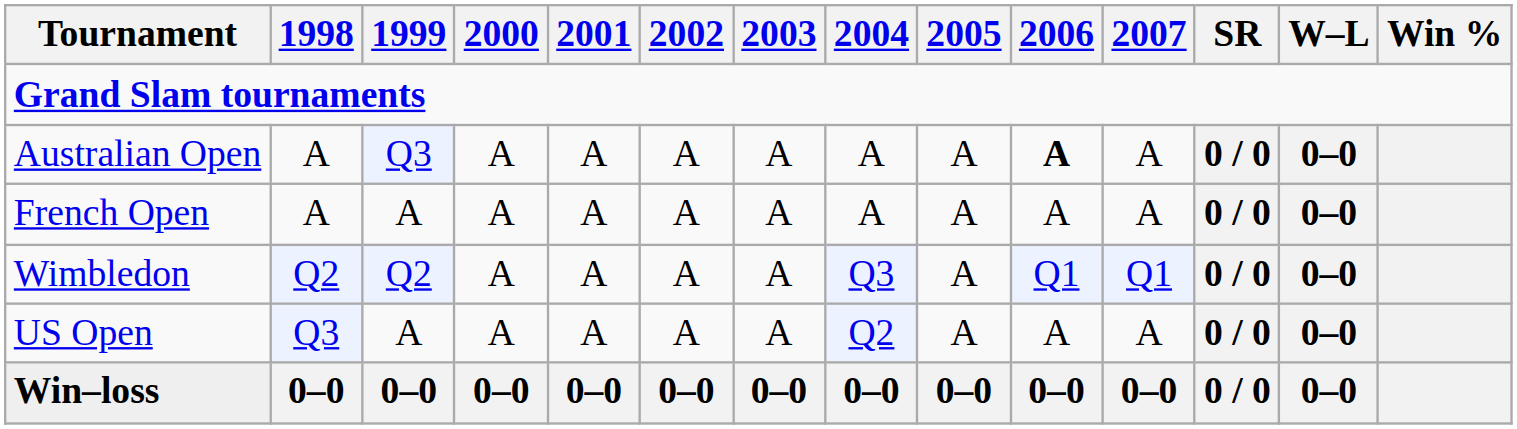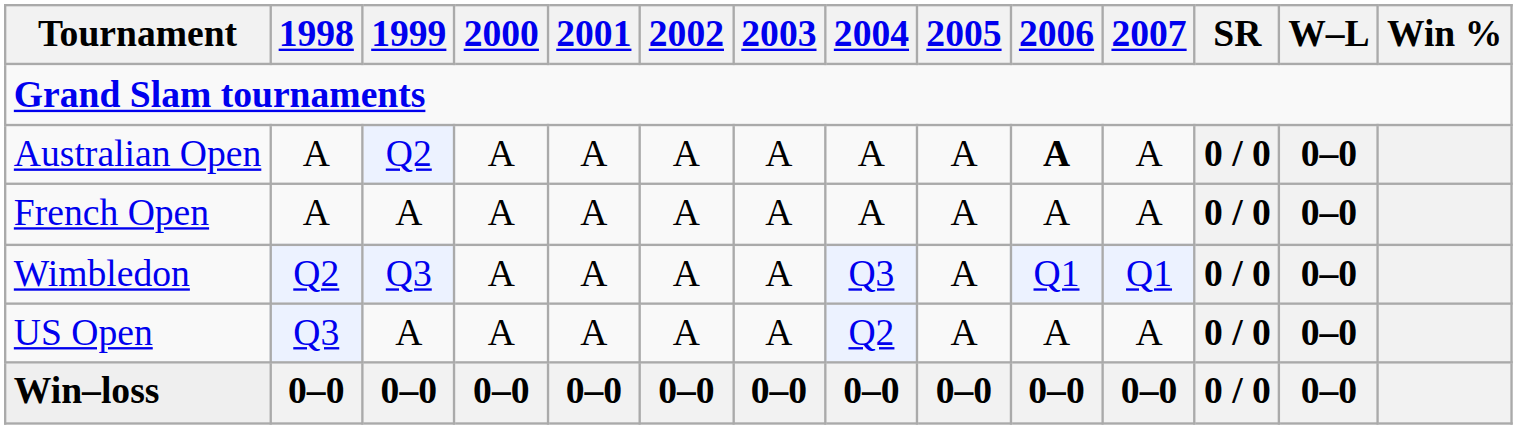Australian Open | 1999: Q3 -> Q2
Wimbledon | 1999: Q2 -> Q3
